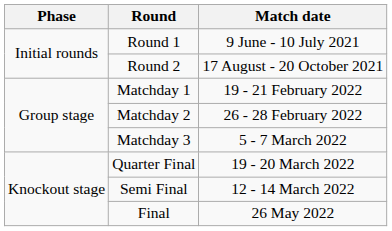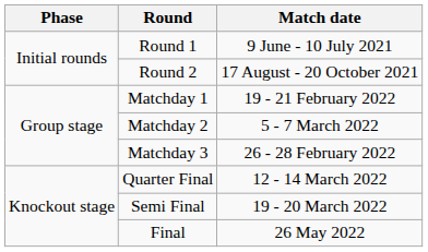Matchday 2 | Match date: 26 - 28 February 2022 -> 5 - 7 March 2022
Matchday 3 | Match date: 5 - 7 March 2022 -> 26 - 28 February 2022
Quarter Final | Match date: 19 - 20 March 2022 -> 12 - 14 March 2022
Semi Final | Match date: 12 - 14 March 2022 -> 19 - 20 March 2022
